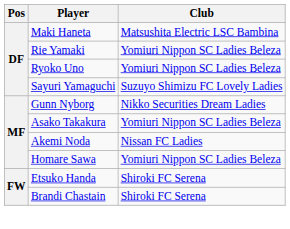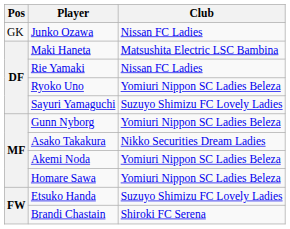+ row: GK | Junko Ozawa | Nissan FC Ladies
Rie Yamaki | Club: Yomiuri Nippon SC Ladies Beleza -> Nissan FC Ladies
Gunn Nyborg | Club: Nikko Securities Dream Ladies -> Yomiuri Nippon SC Ladies Beleza
Asako Takakura | Club: Yomiuri Nippon SC Ladies Beleza -> Nikko Securities Dream Ladies
Akemi Noda | Club: Nissan FC Ladies -> Yomiuri Nippon SC Ladies Beleza
Etsuko Handa | Club: Shiroki FC Serena -> Suzuyo Shimizu FC Lovely Ladies
